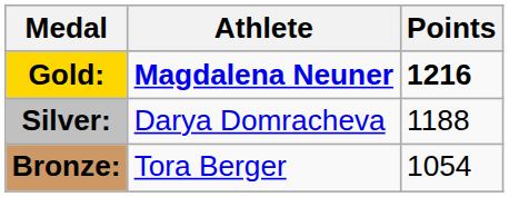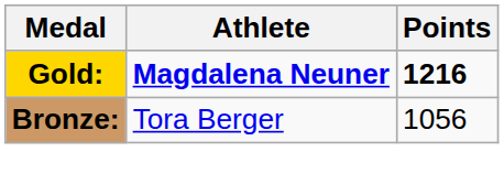- row: Silver: | Darya Domracheva | 1188
Bronze: | Points: 1054 -> 1056
